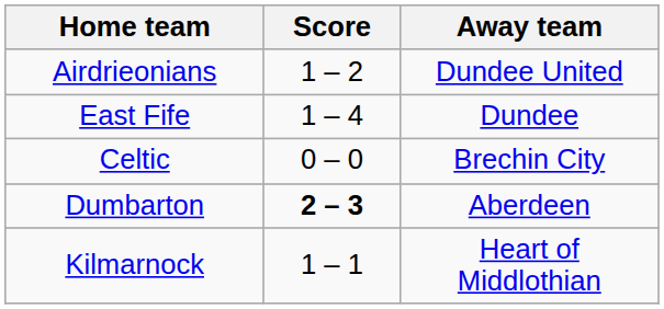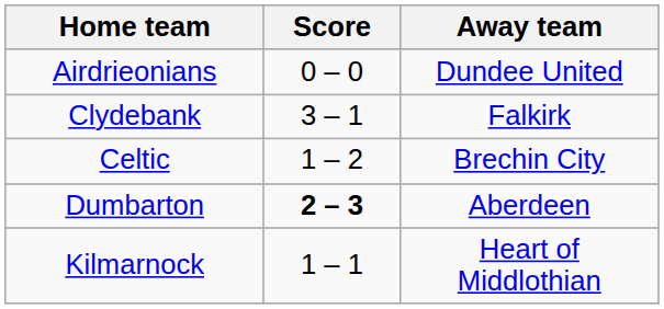Airdrieonians | Score: 1 – 2 -> 0 – 0
+ row: Clydebank | 3 – 1 | Falkirk
- row: East Fife | 1 – 4 | Dundee
Celtic | Score: 0 – 0 -> 1 – 2
